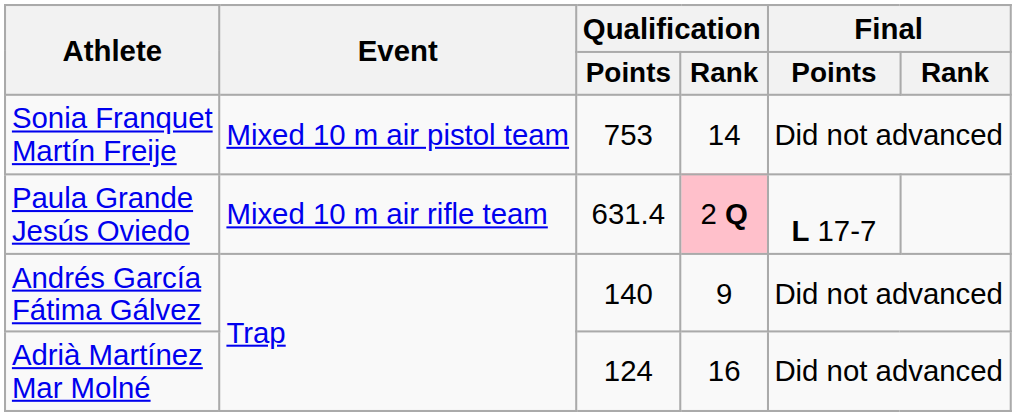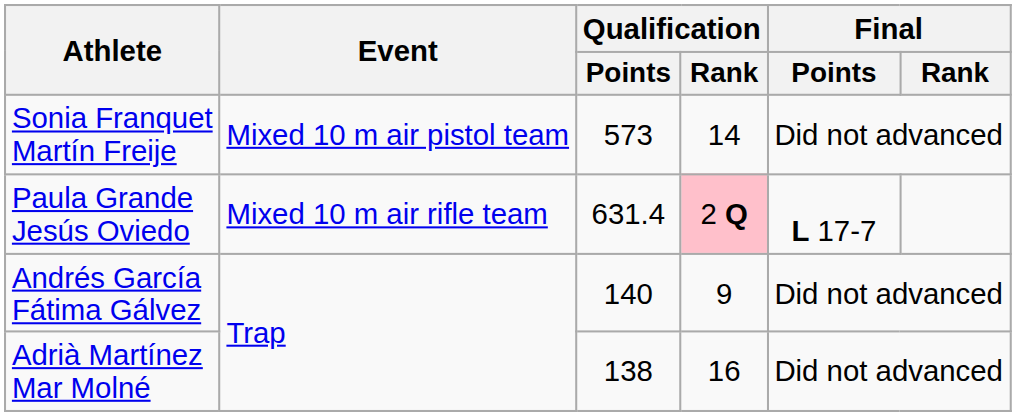Sonia Franquet Martín Freije | Qualification / Points: 753 -> 573
Adrià Martínez Mar Molné | Qualification / Points: 124 -> 138
